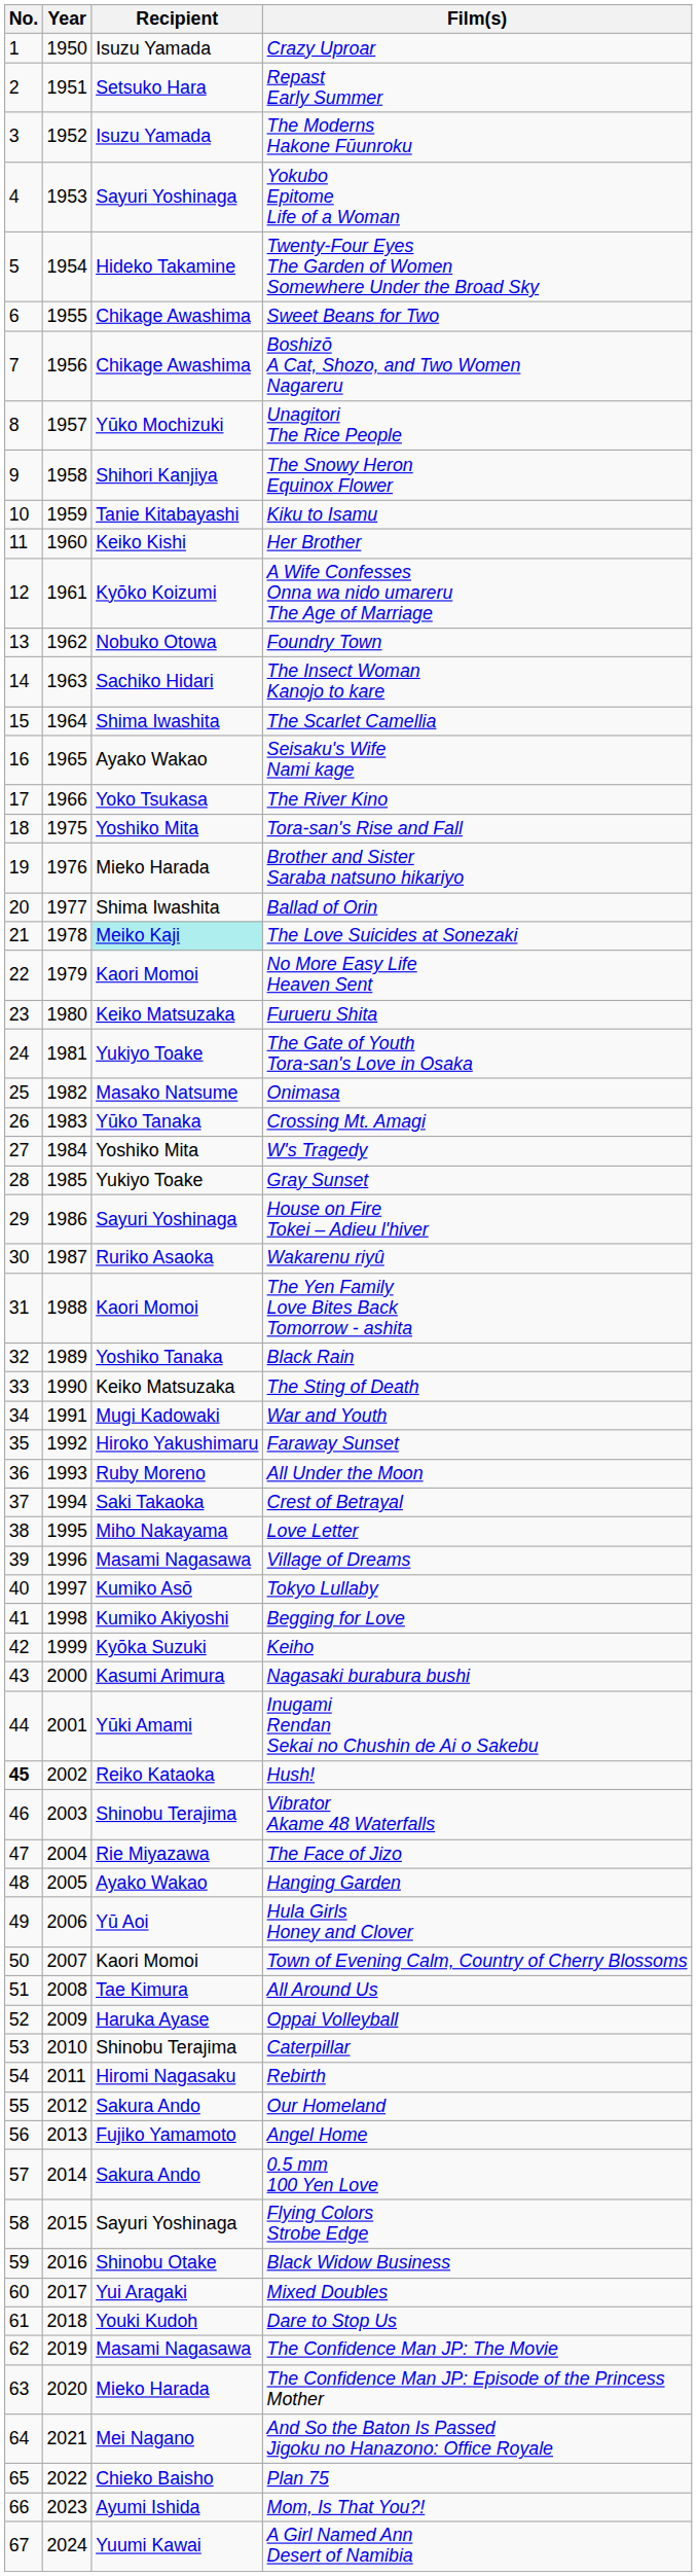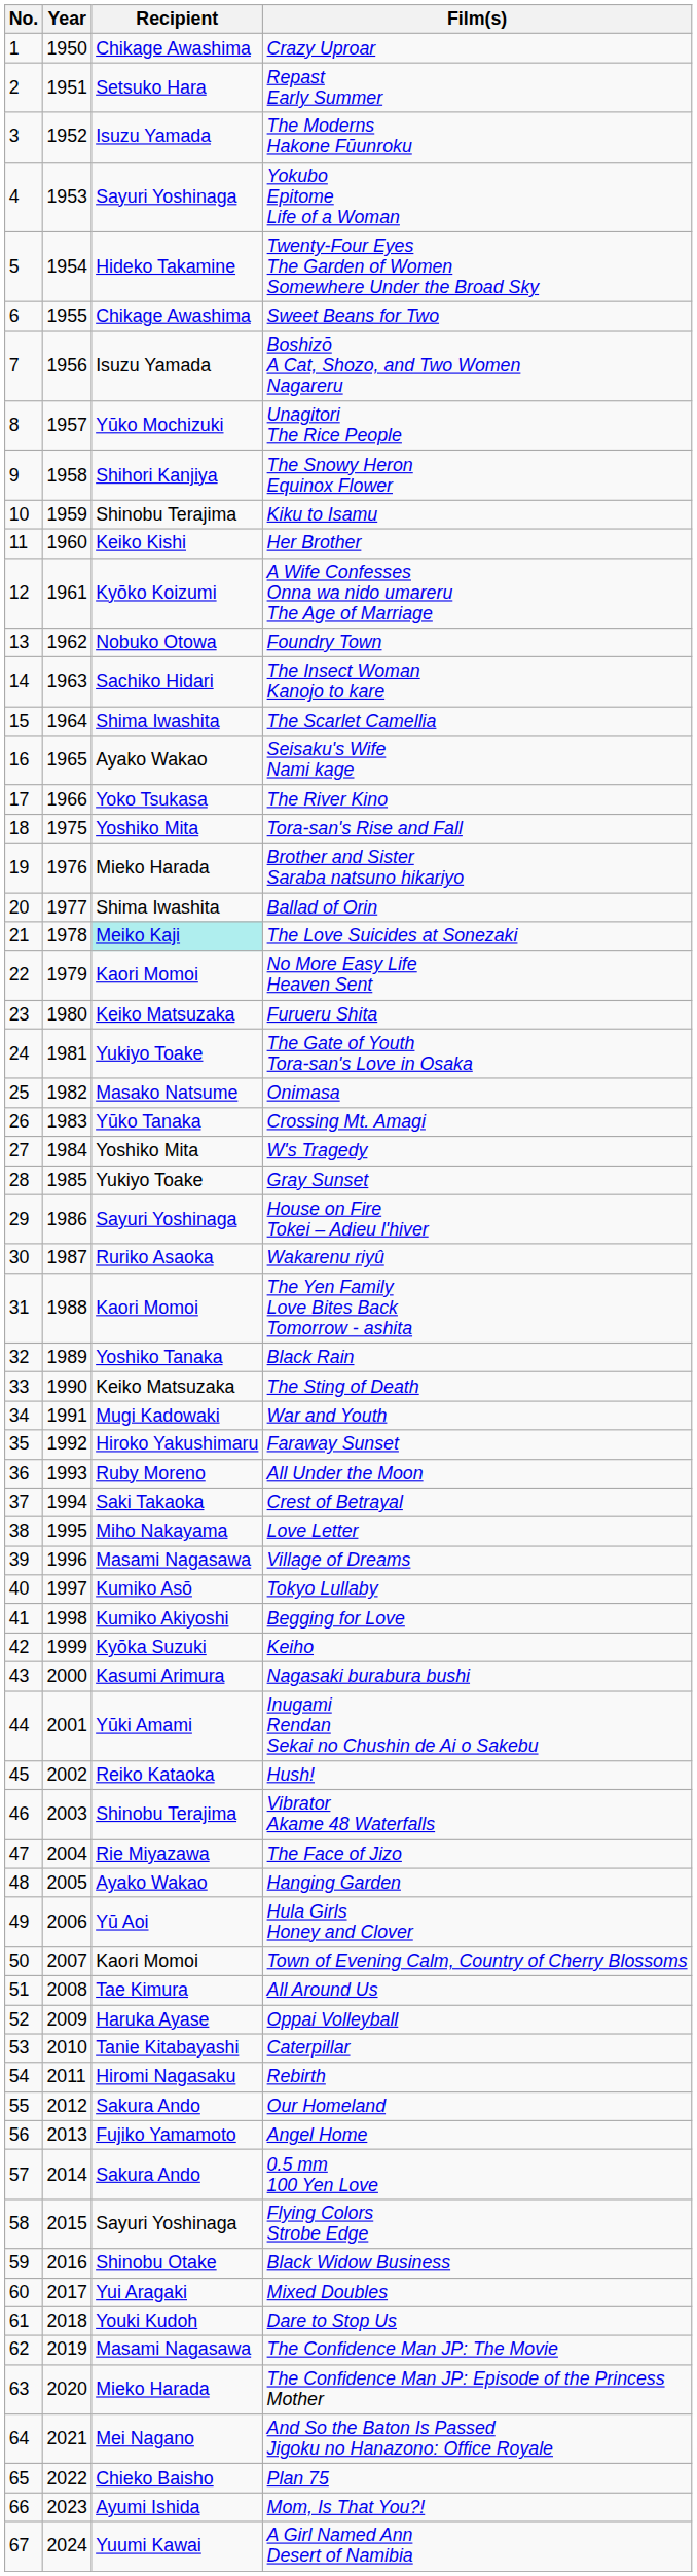Crazy Uproar | Recipient: Isuzu Yamada -> Chikage Awashima
Boshizō A Cat, Shozo, and Two Women Nagareru | Recipient: Chikage Awashima -> Isuzu Yamada
Kiku to Isamu | Recipient: Tanie Kitabayashi -> Shinobu Terajima
Hush! | No.: bold -> normal
Caterpillar | Recipient: Shinobu Terajima -> Tanie Kitabayashi
